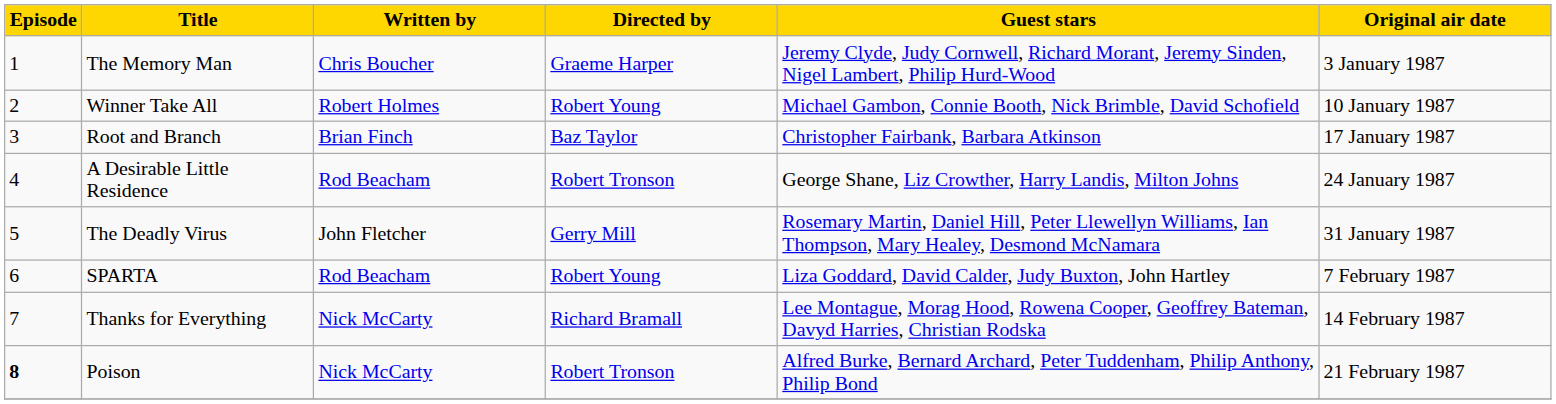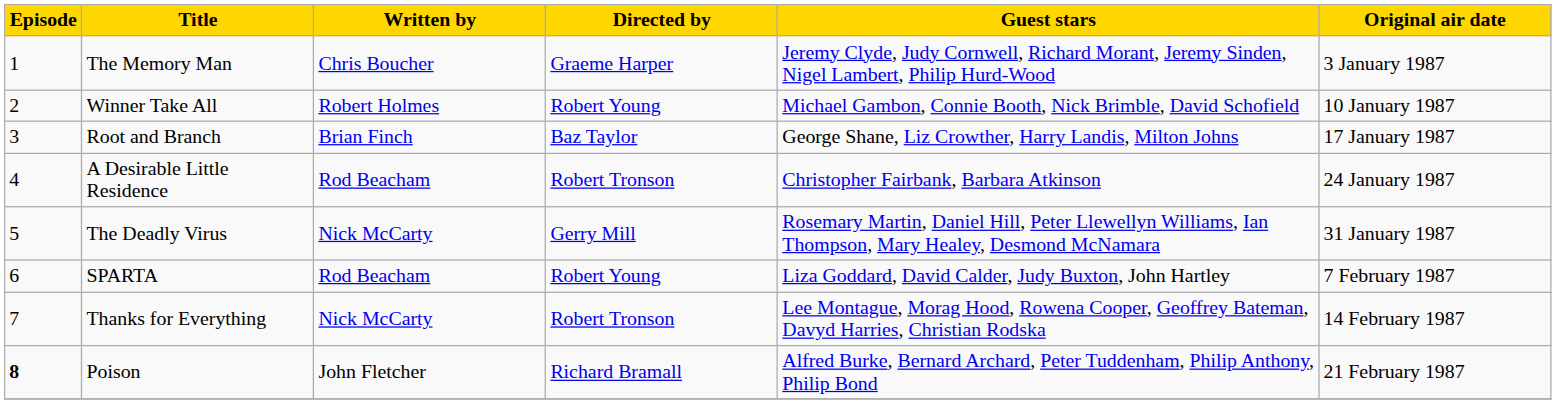Root and Branch | Guest stars: Christopher Fairbank, Barbara Atkinson -> George Shane, Liz Crowther, Harry Landis, Milton Johns
A Desirable Little Residence | Guest stars: George Shane, Liz Crowther, Harry Landis, Milton Johns -> Christopher Fairbank, Barbara Atkinson
The Deadly Virus | Written by: John Fletcher -> Nick McCarty
Thanks for Everything | Directed by: Richard Bramall -> Robert Tronson
Poison | Written by: Nick McCarty -> John Fletcher
Poison | Directed by: Robert Tronson -> Richard Bramall
